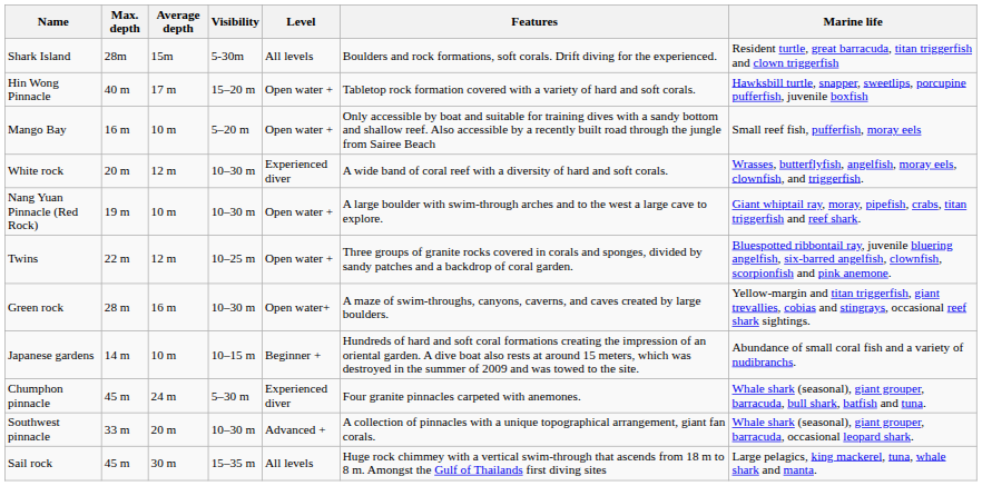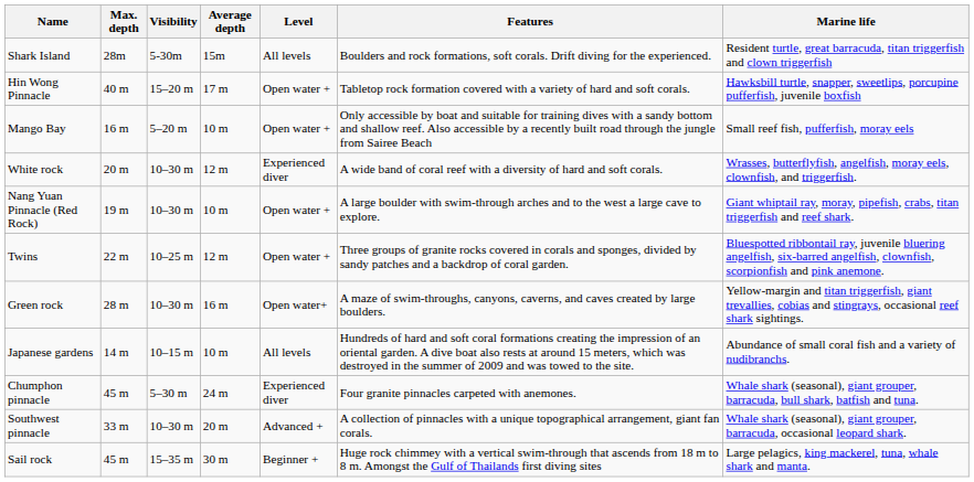columns swapped: Visibility <-> Average depth
Japanese gardens | Level: Beginner + -> All levels
Sail rock | Level: All levels -> Beginner +
